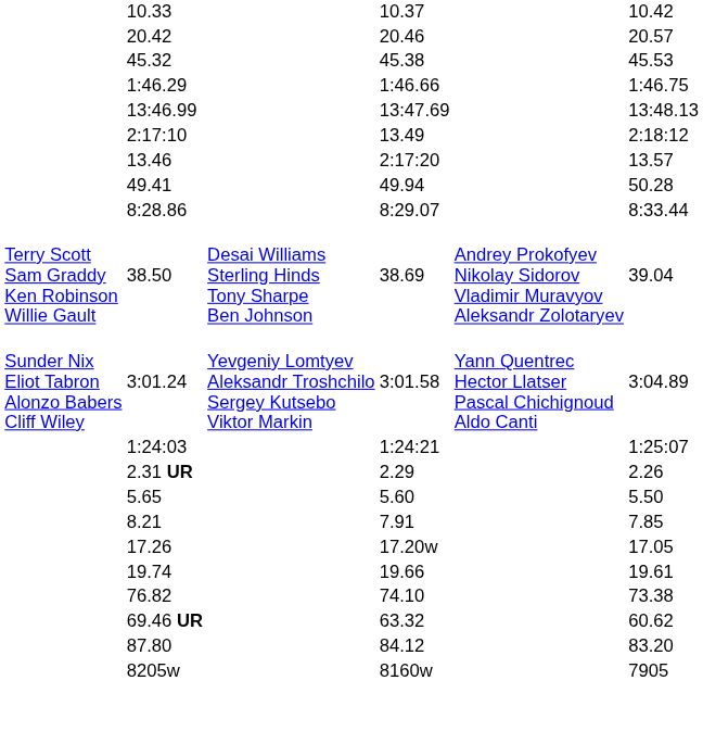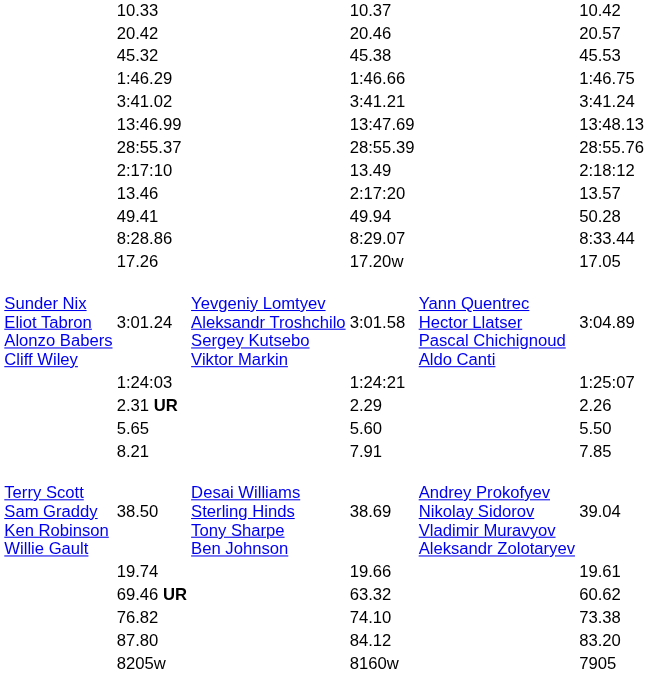+ row: 3:41.02 | 3:41.21 | 3:41.24
+ row: 28:55.37 | 28:55.39 | 28:55.76
rows swapped: 38.50 <-> 17.26
rows swapped: 69.46 UR <-> 76.82
